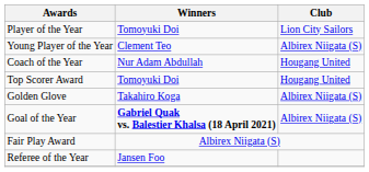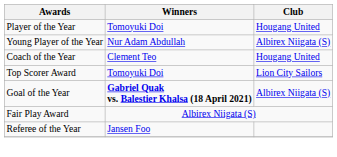Player of the Year | Club: Lion City Sailors -> Hougang United
Young Player of the Year | Winners: Clement Teo -> Nur Adam Abdullah
Coach of the Year | Winners: Nur Adam Abdullah -> Clement Teo
Top Scorer Award | Club: Hougang United -> Lion City Sailors
- row: Golden Glove | Takahiro Koga | Albirex Niigata (S)
